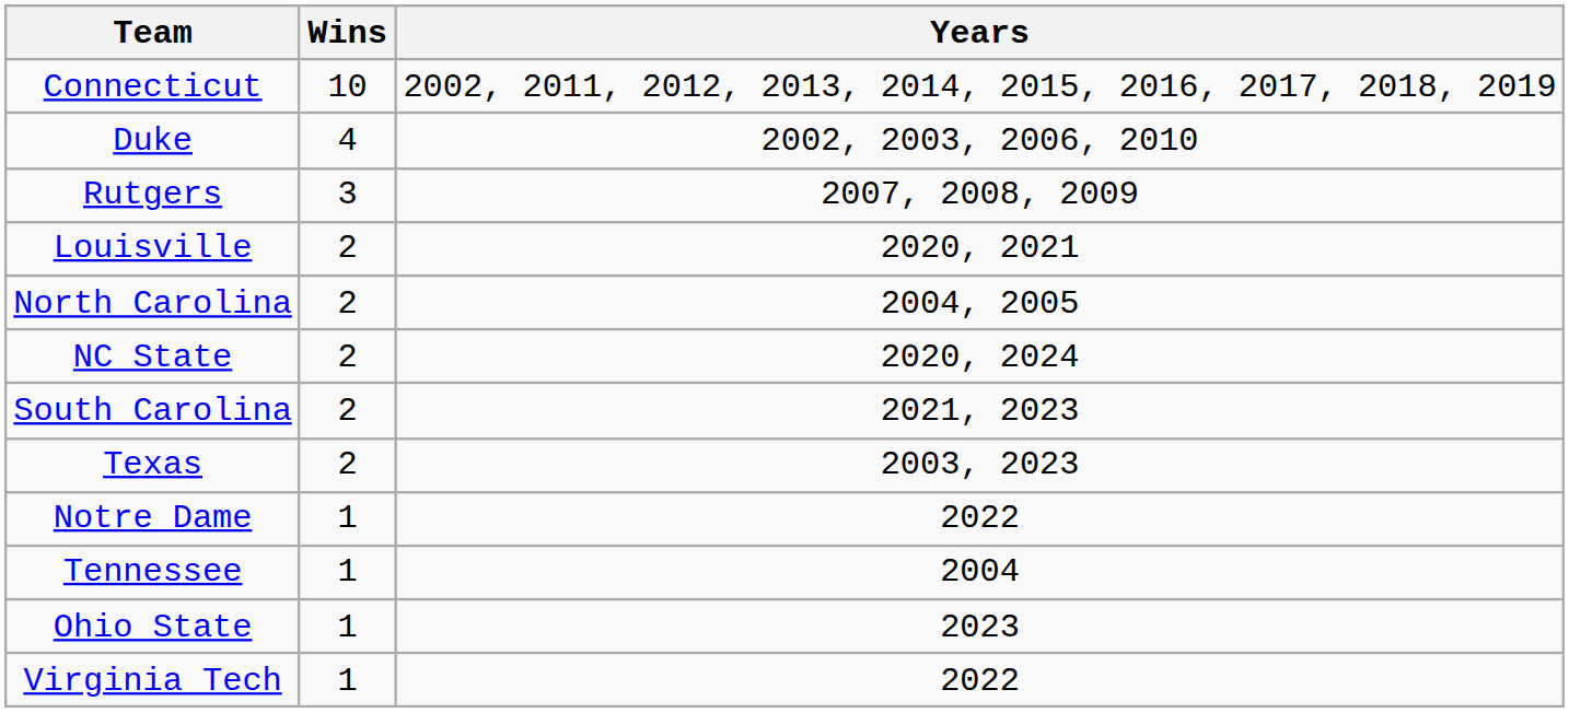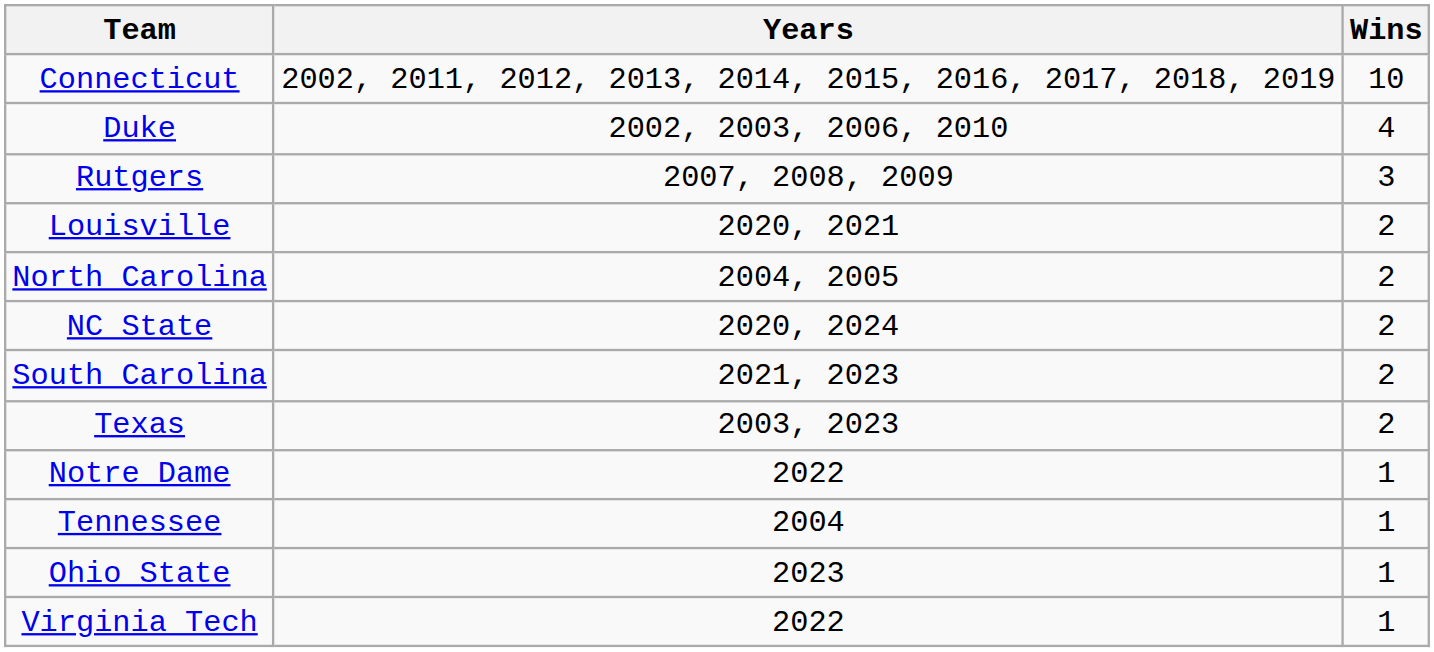columns swapped: Wins <-> Years
